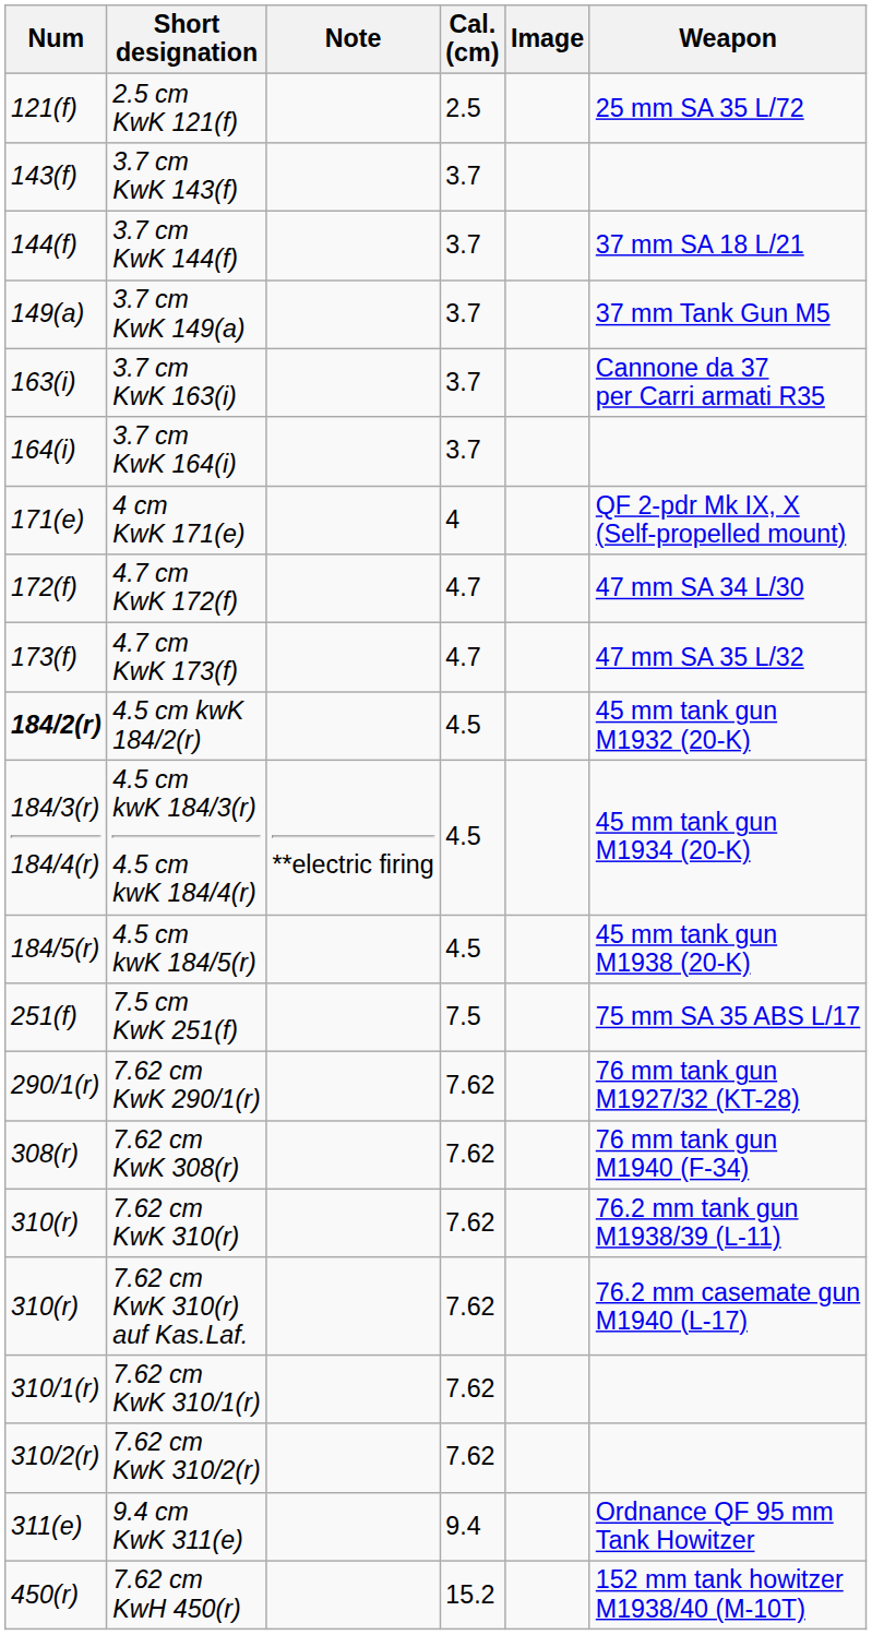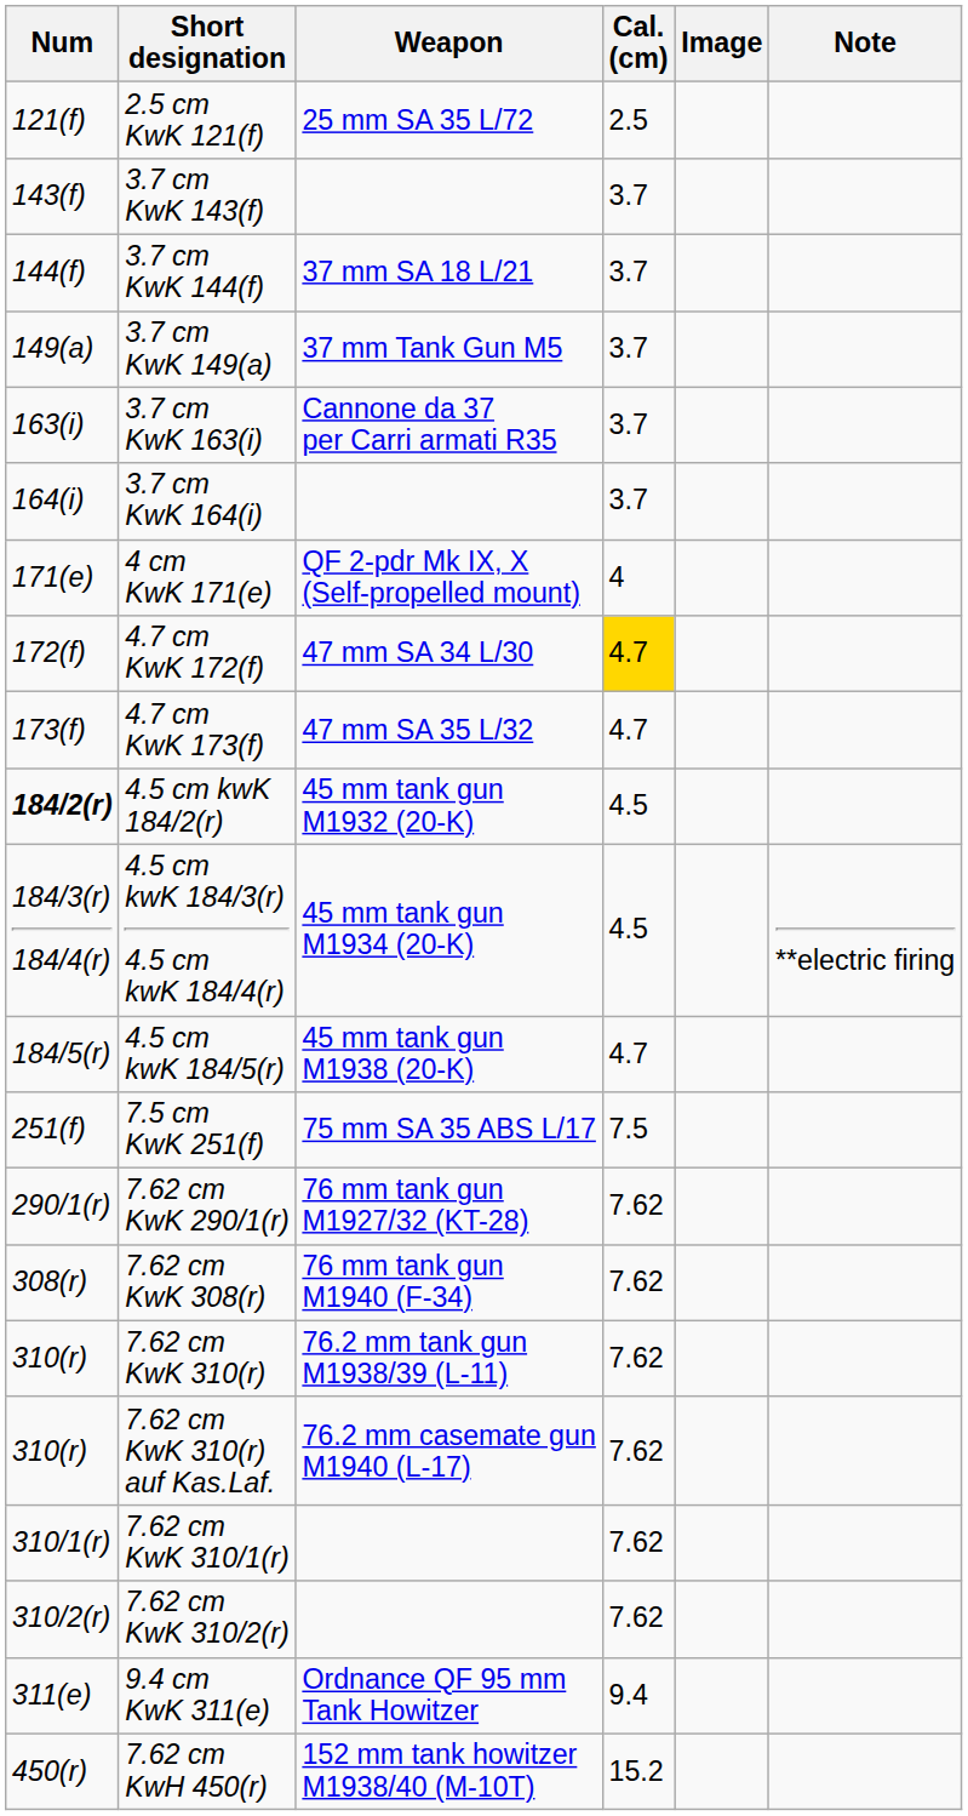columns swapped: Weapon <-> Note
4.7 cm KwK 172(f) | Cal. (cm): no background -> gold background
4.5 cm kwK 184/5(r) | Cal. (cm): 4.5 -> 4.7
